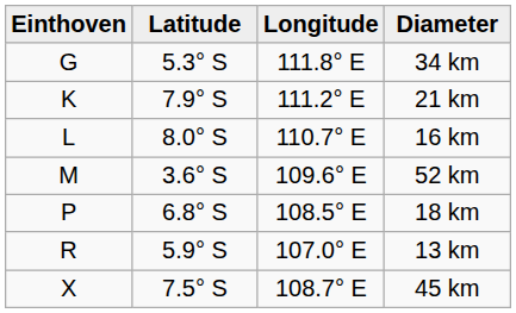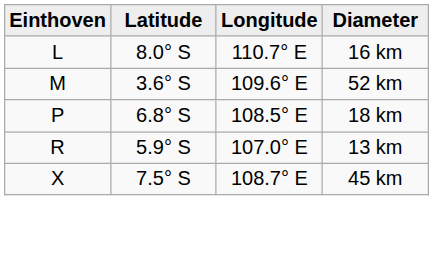- row: G | 5.3° S | 111.8° E | 34 km
- row: K | 7.9° S | 111.2° E | 21 km
